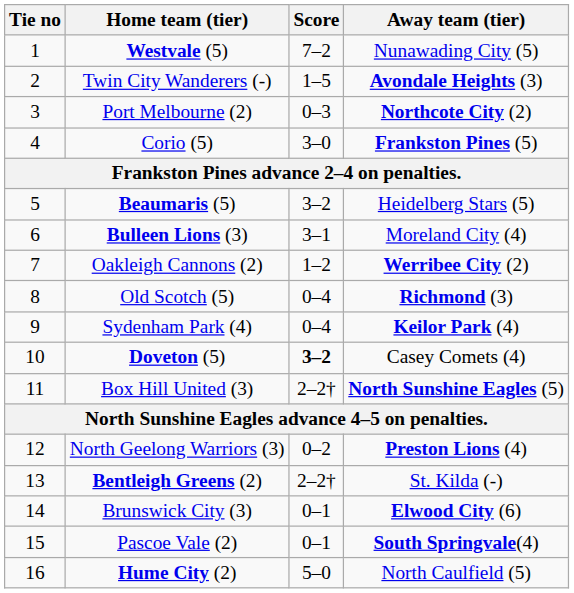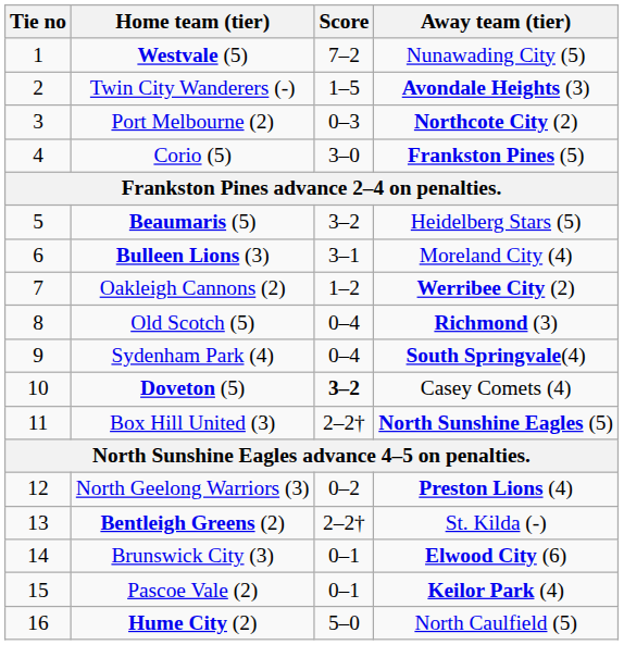Sydenham Park (4) | Away team (tier): Keilor Park (4) -> South Springvale(4)
Pascoe Vale (2) | Away team (tier): South Springvale(4) -> Keilor Park (4)
